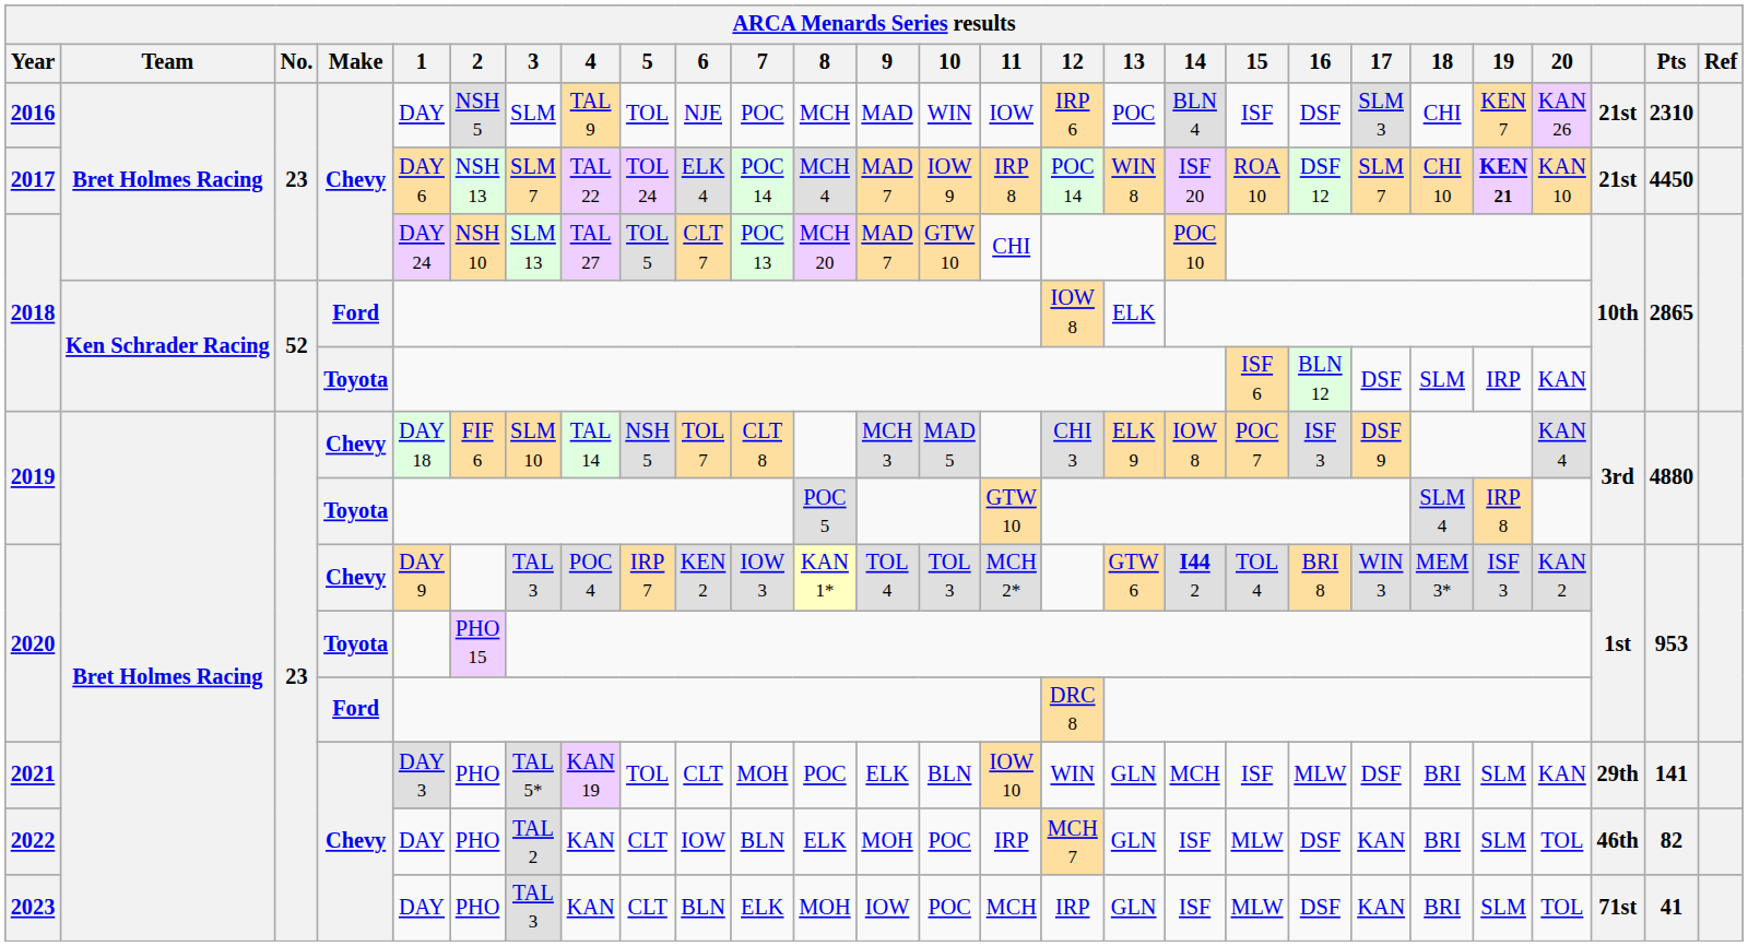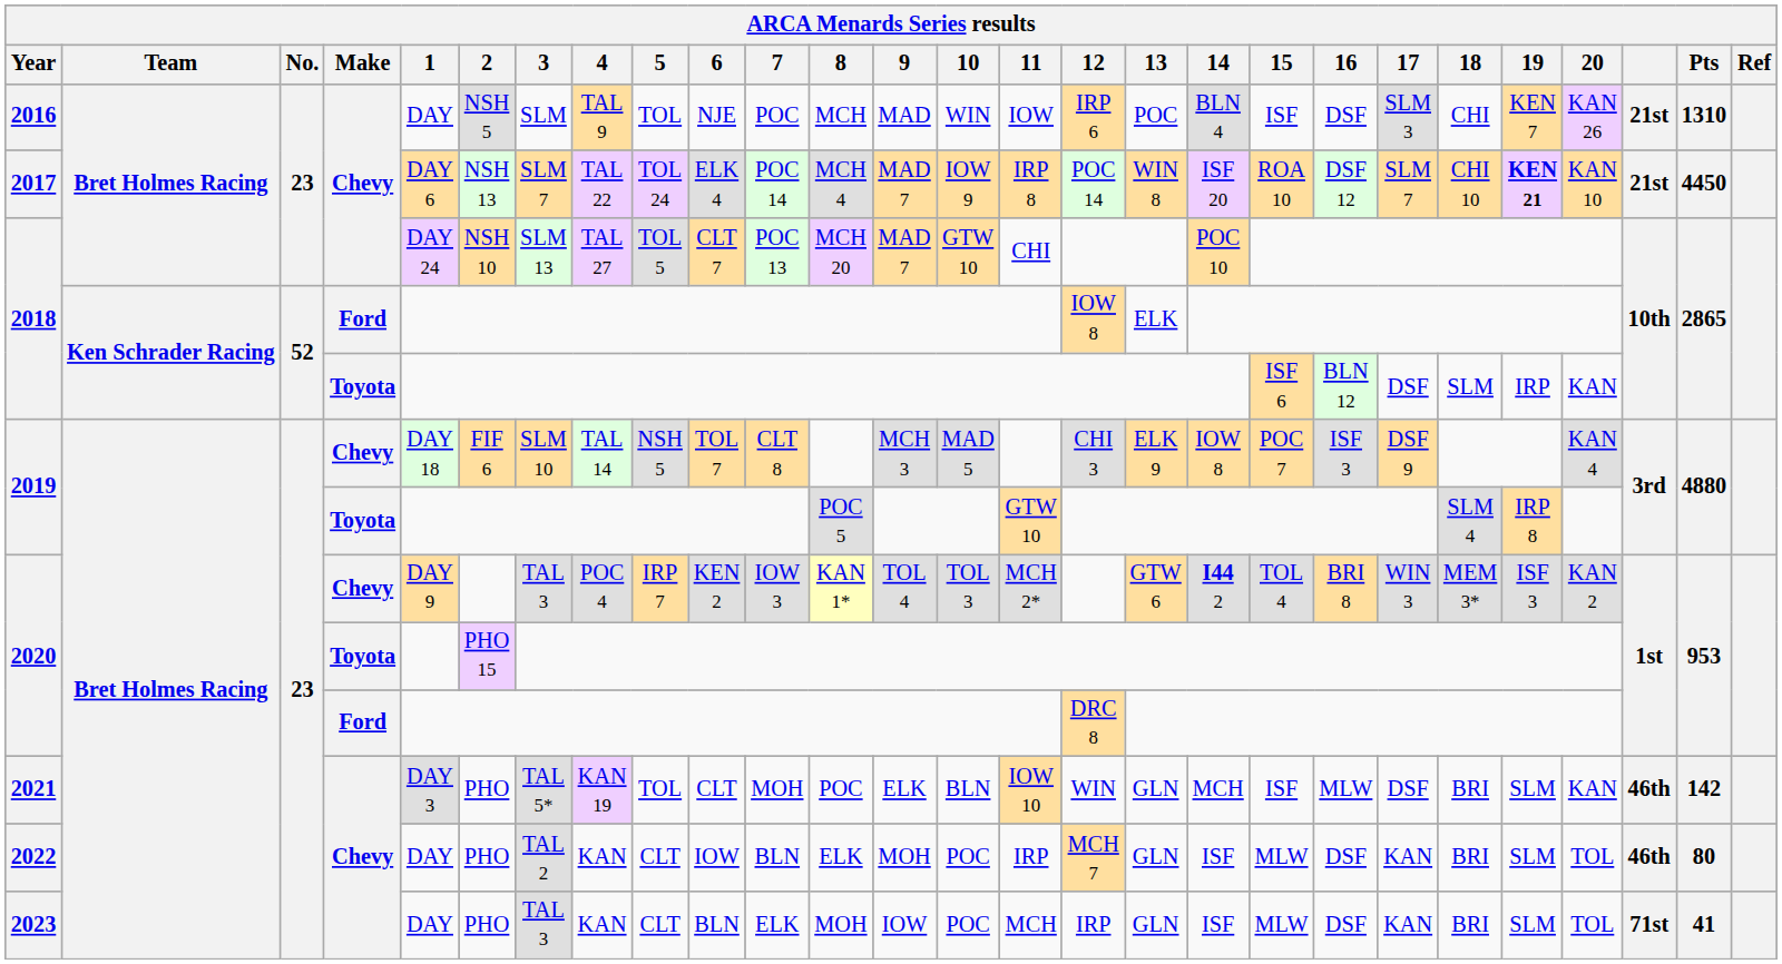2016 | Pts: 2310 -> 1310
2021 | column 25: 29th -> 46th
2021 | Pts: 141 -> 142
2022 | Pts: 82 -> 80
